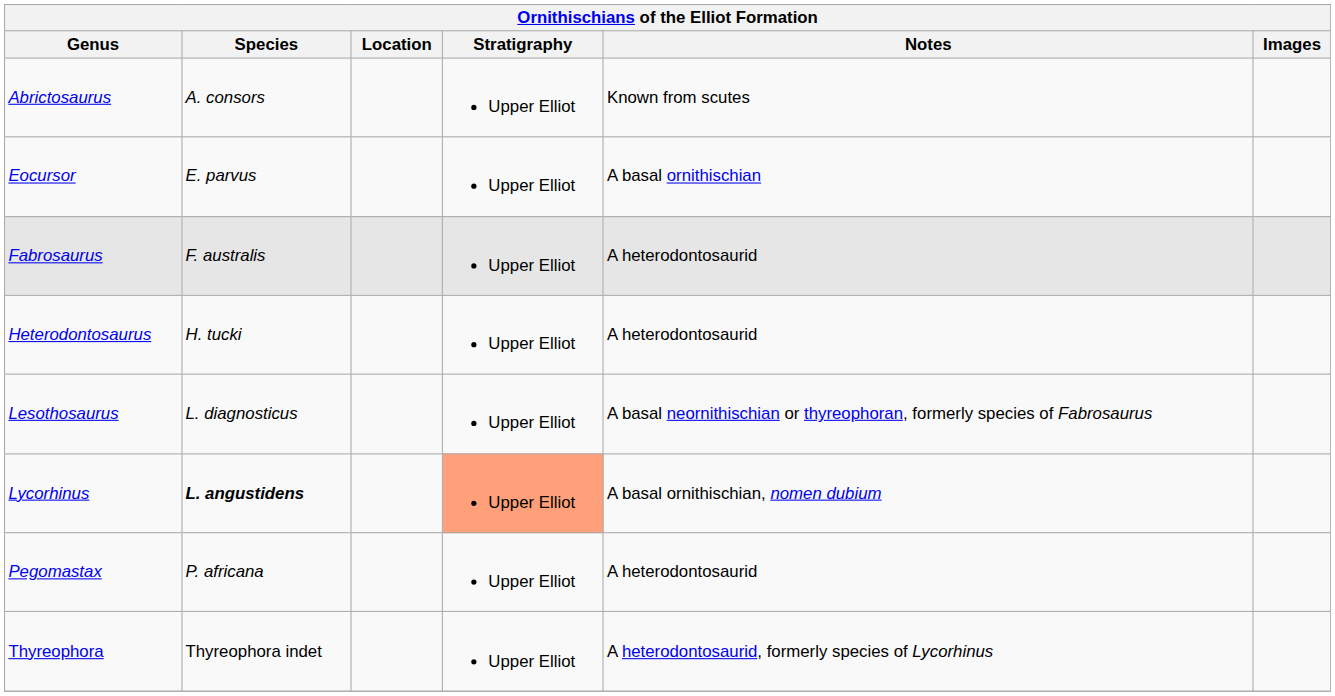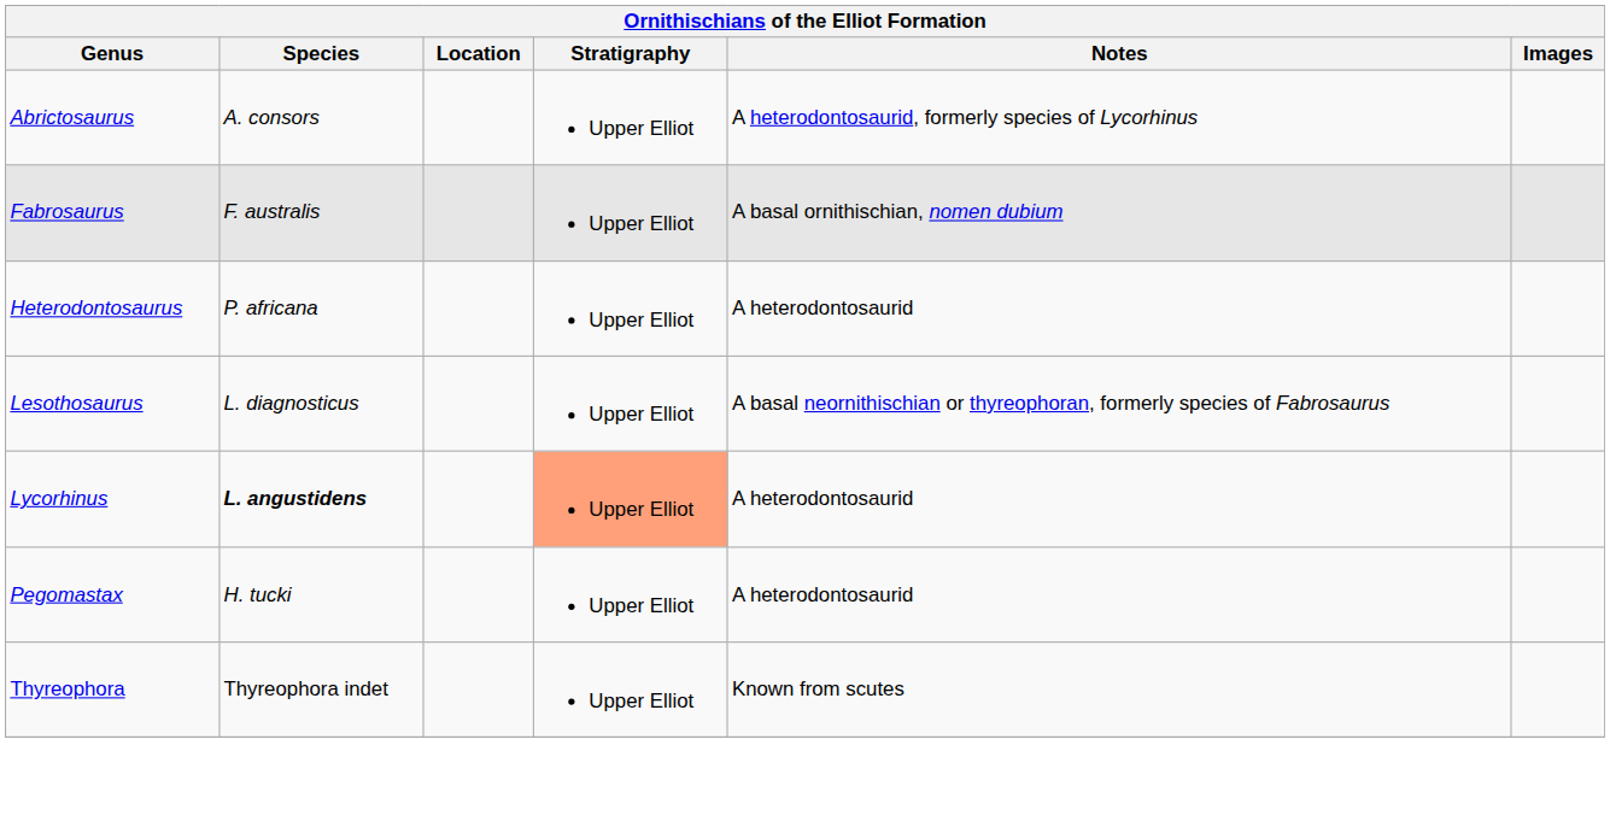Abrictosaurus | Notes: Known from scutes -> A heterodontosaurid, formerly species of Lycorhinus
- row: Eocursor | E. parvus | Upper Elliot | A basal ornithischian
Fabrosaurus | Notes: A heterodontosaurid -> A basal ornithischian, nomen dubium
Heterodontosaurus | Species: H. tucki -> P. africana
Lycorhinus | Notes: A basal ornithischian, nomen dubium -> A heterodontosaurid
Pegomastax | Species: P. africana -> H. tucki
Thyreophora | Notes: A heterodontosaurid, formerly species of Lycorhinus -> Known from scutes
